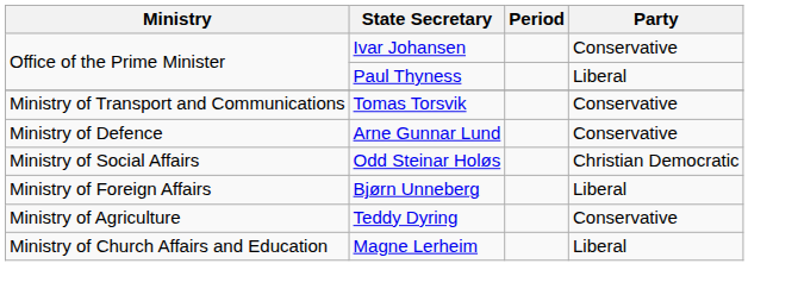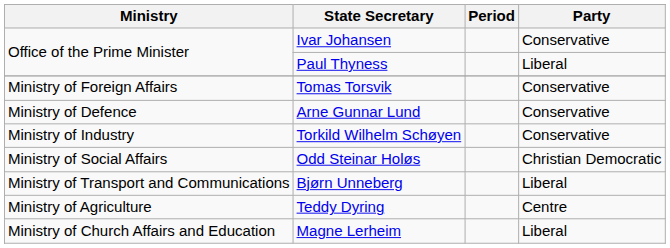Tomas Torsvik | Ministry: Ministry of Transport and Communications -> Ministry of Foreign Affairs
+ row: Ministry of Industry | Torkild Wilhelm Schøyen | Conservative
Bjørn Unneberg | Ministry: Ministry of Foreign Affairs -> Ministry of Transport and Communications
Teddy Dyring | Party: Conservative -> Centre
